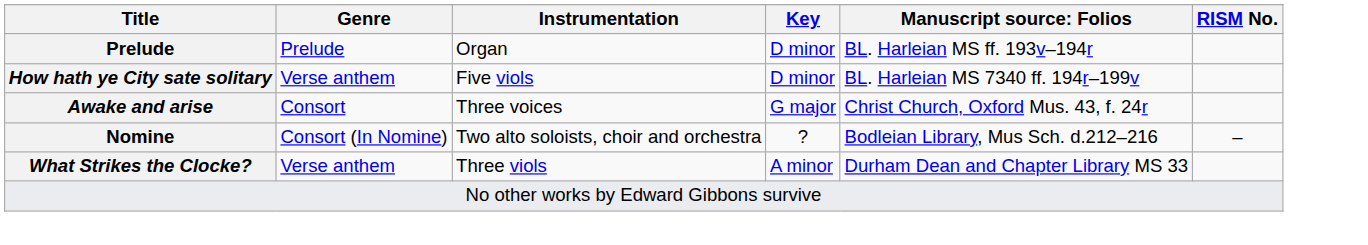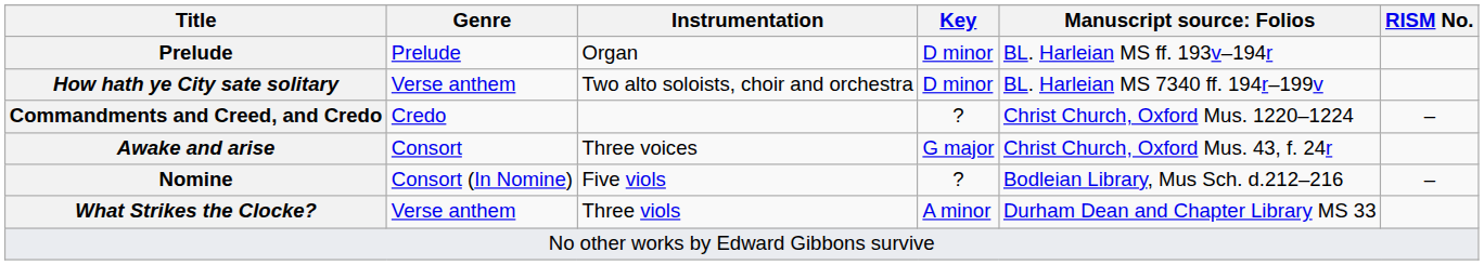How hath ye City sate solitary | Instrumentation: Five viols -> Two alto soloists, choir and orchestra
+ row: Commandments and Creed, and Credo | Credo | ? | Christ Church, Oxford Mus. 1220–1224 | –
Nomine | Instrumentation: Two alto soloists, choir and orchestra -> Five viols
